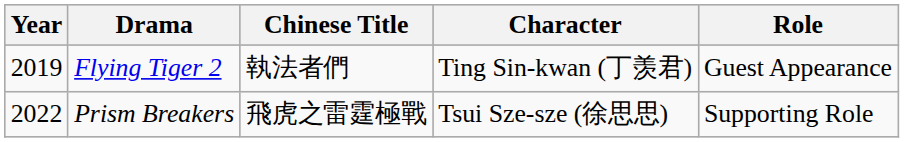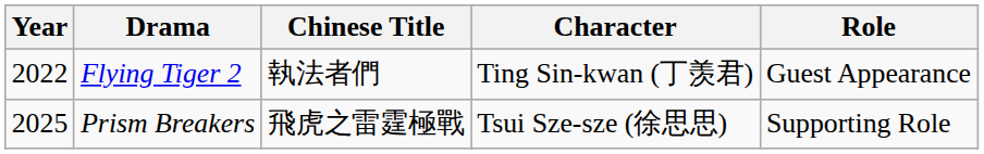Flying Tiger 2 | Year: 2019 -> 2022
Prism Breakers | Year: 2022 -> 2025
